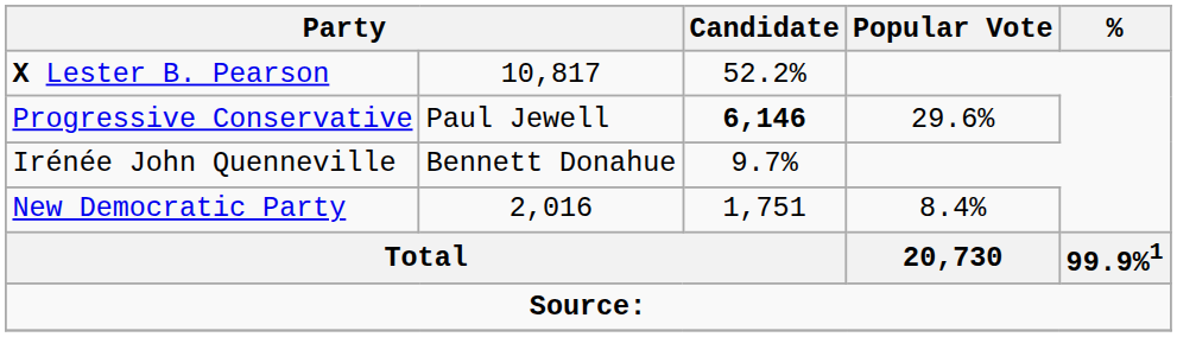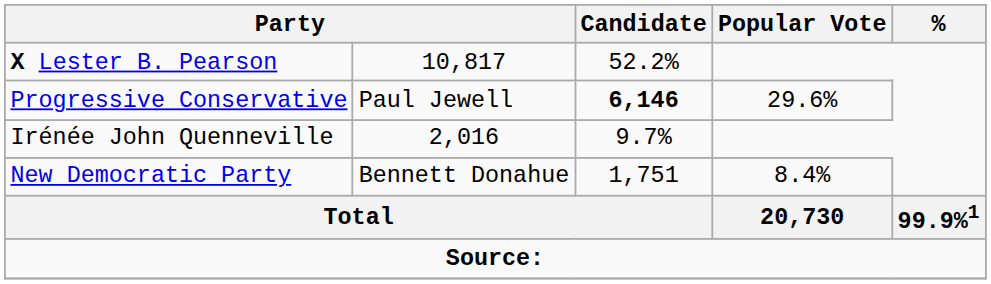Irénée John Quenneville | column 2: Bennett Donahue -> 2,016
New Democratic Party | column 2: 2,016 -> Bennett Donahue
